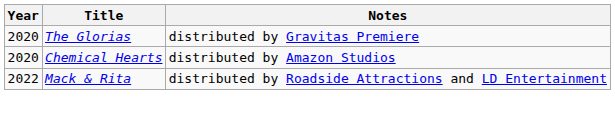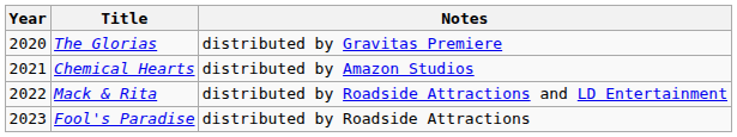Chemical Hearts | Year: 2020 -> 2021
+ row: 2023 | Fool's Paradise | distributed by Roadside Attractions
